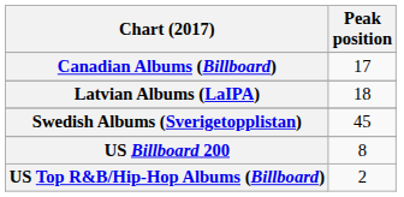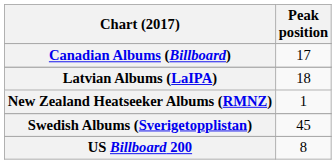+ row: New Zealand Heatseeker Albums (RMNZ) | 1
- row: US Top R&B/Hip-Hop Albums (Billboard) | 2
